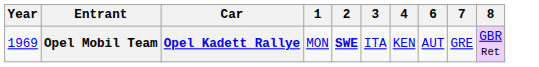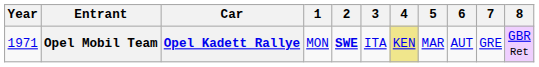+ column: 5 | MAR
Opel Mobil Team | Year: 1969 -> 1971
Opel Mobil Team | 4: no background -> khaki background
